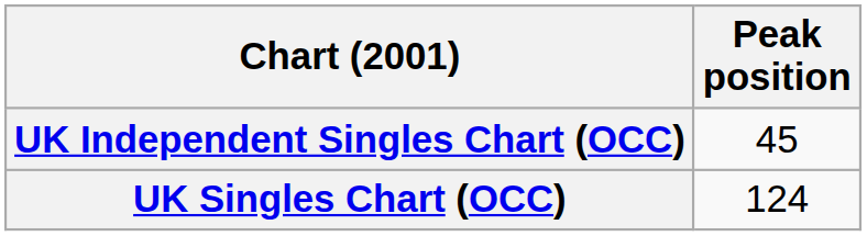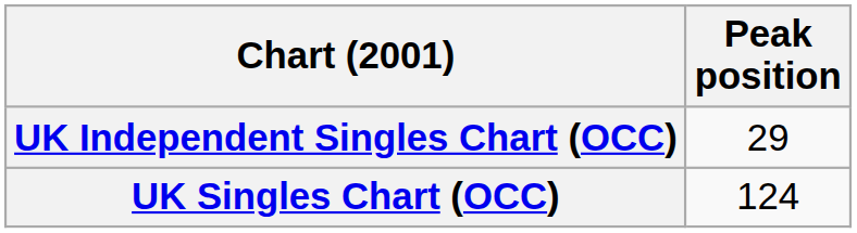UK Independent Singles Chart (OCC) | Peak position: 45 -> 29
